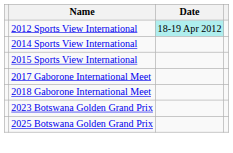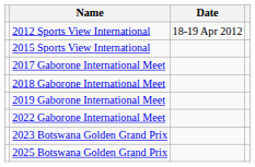2012 Sports View International | Date: paleturquoise background -> no background
- row: 2014 Sports View International
+ row: 2019 Gaborone International Meet
+ row: 2022 Gaborone International Meet
